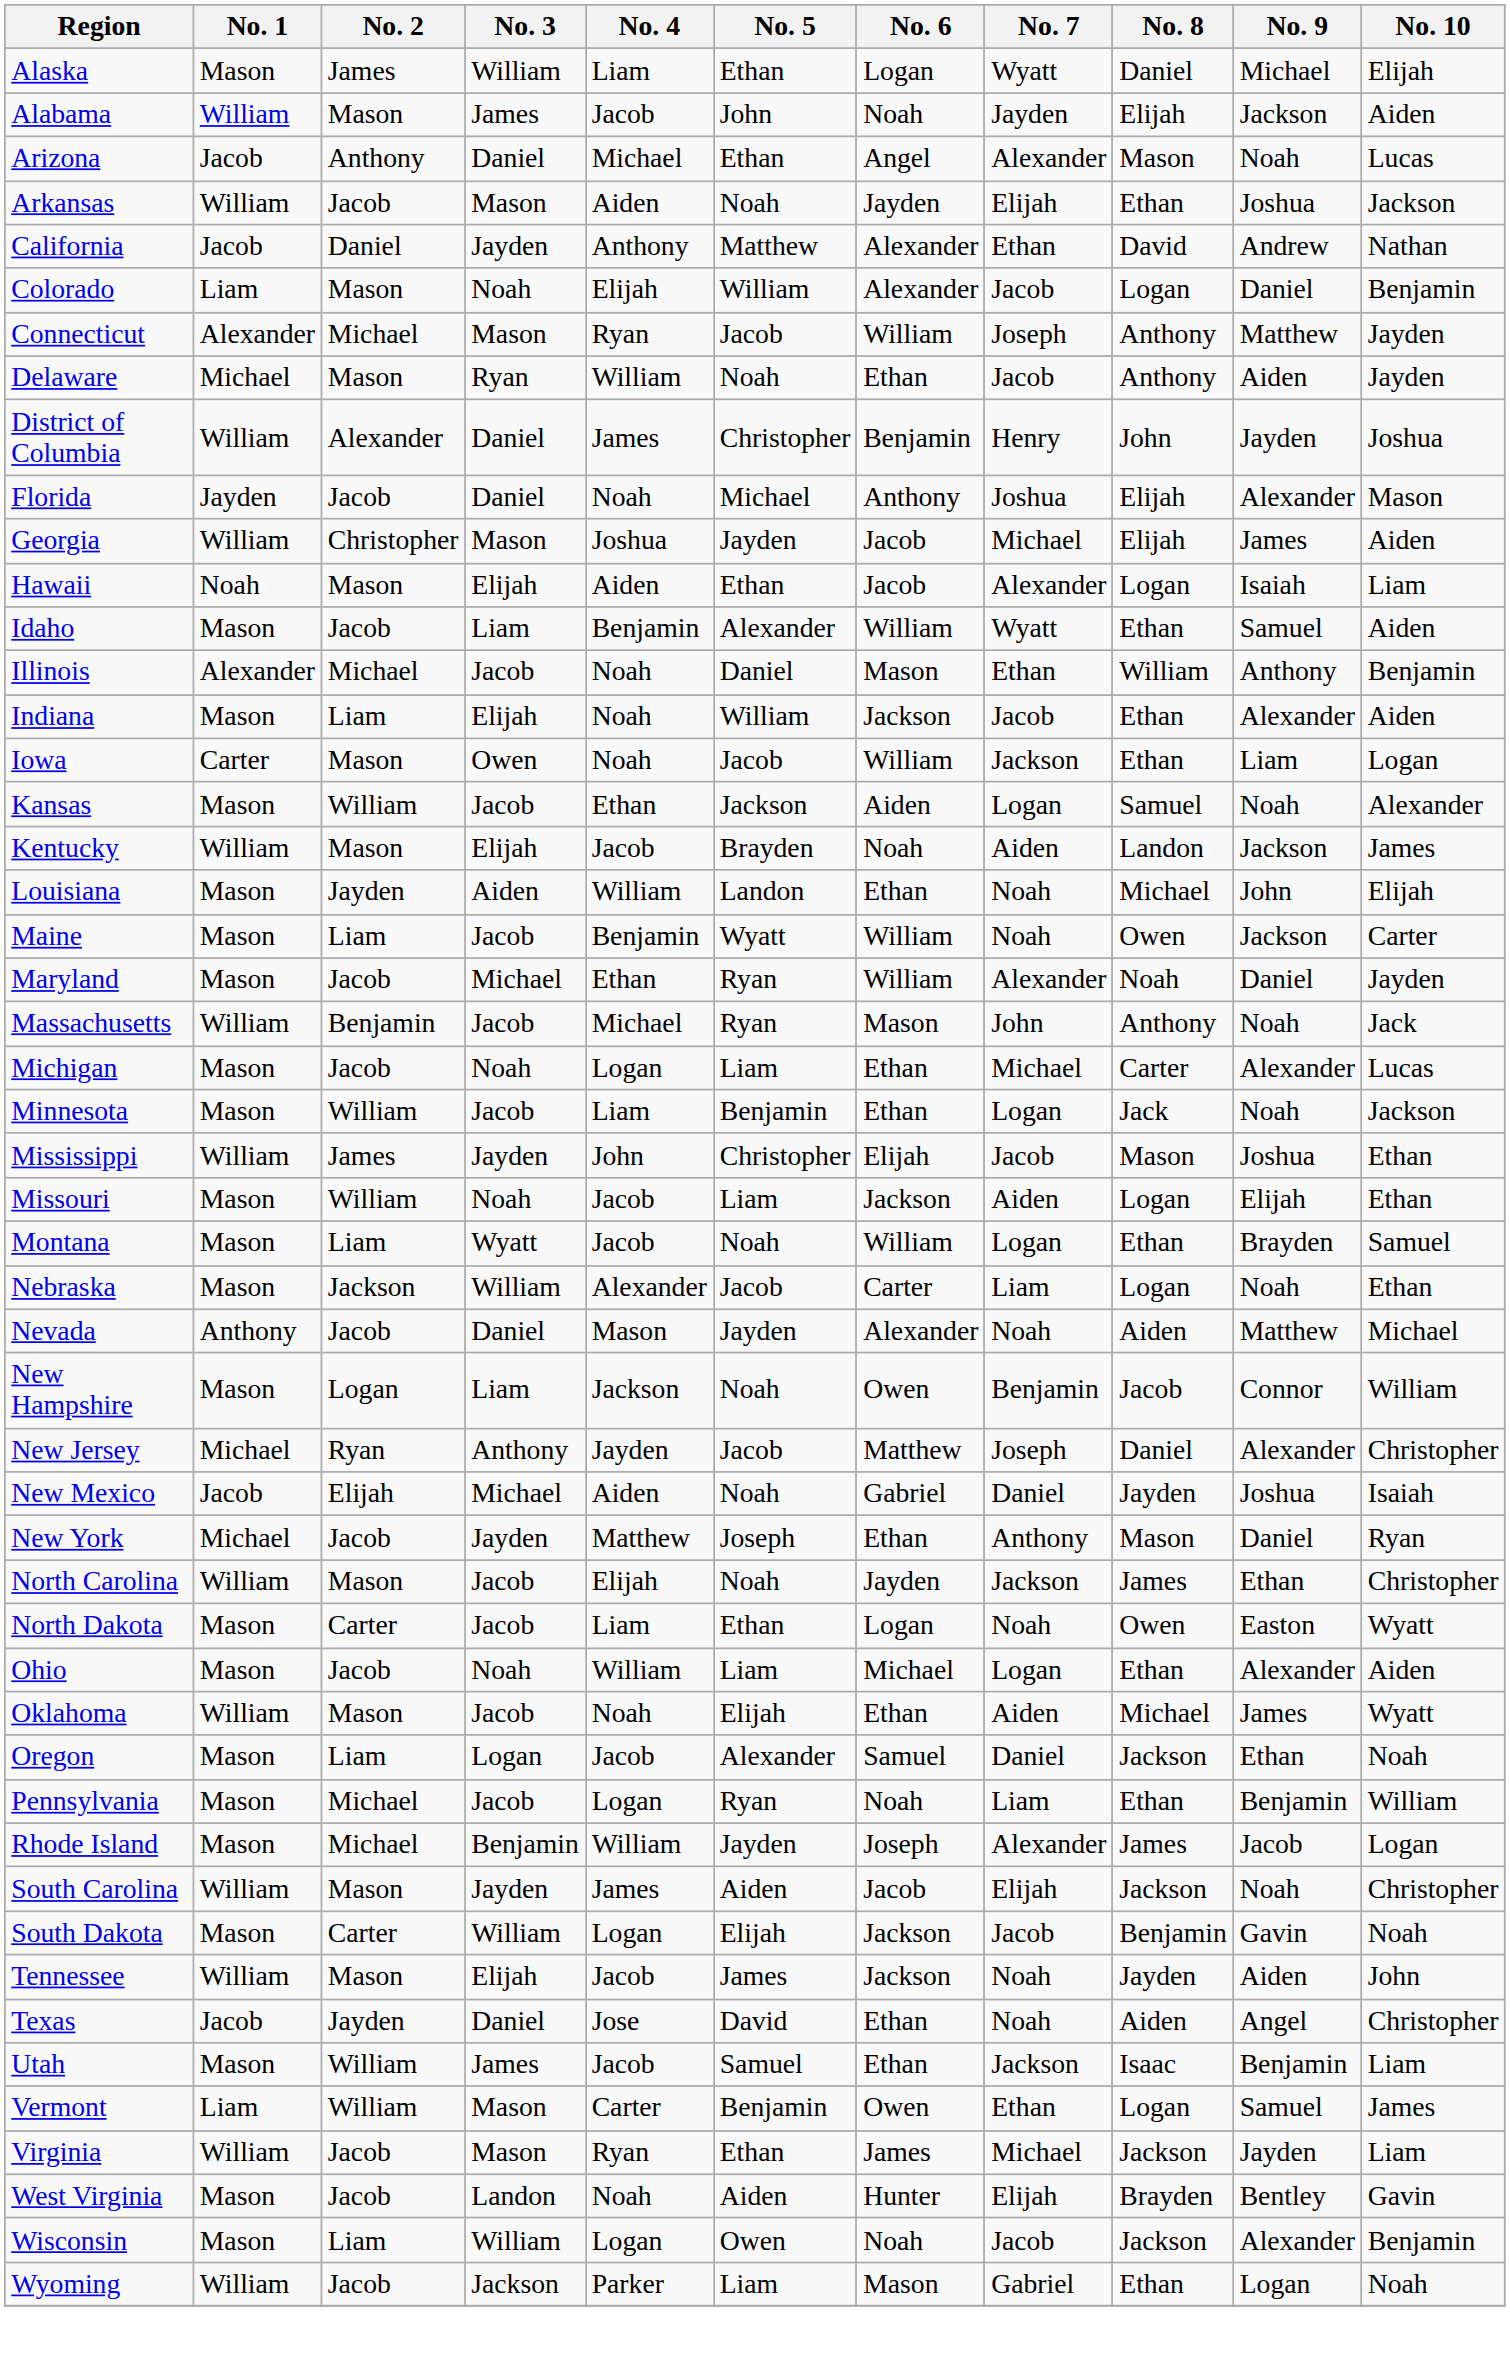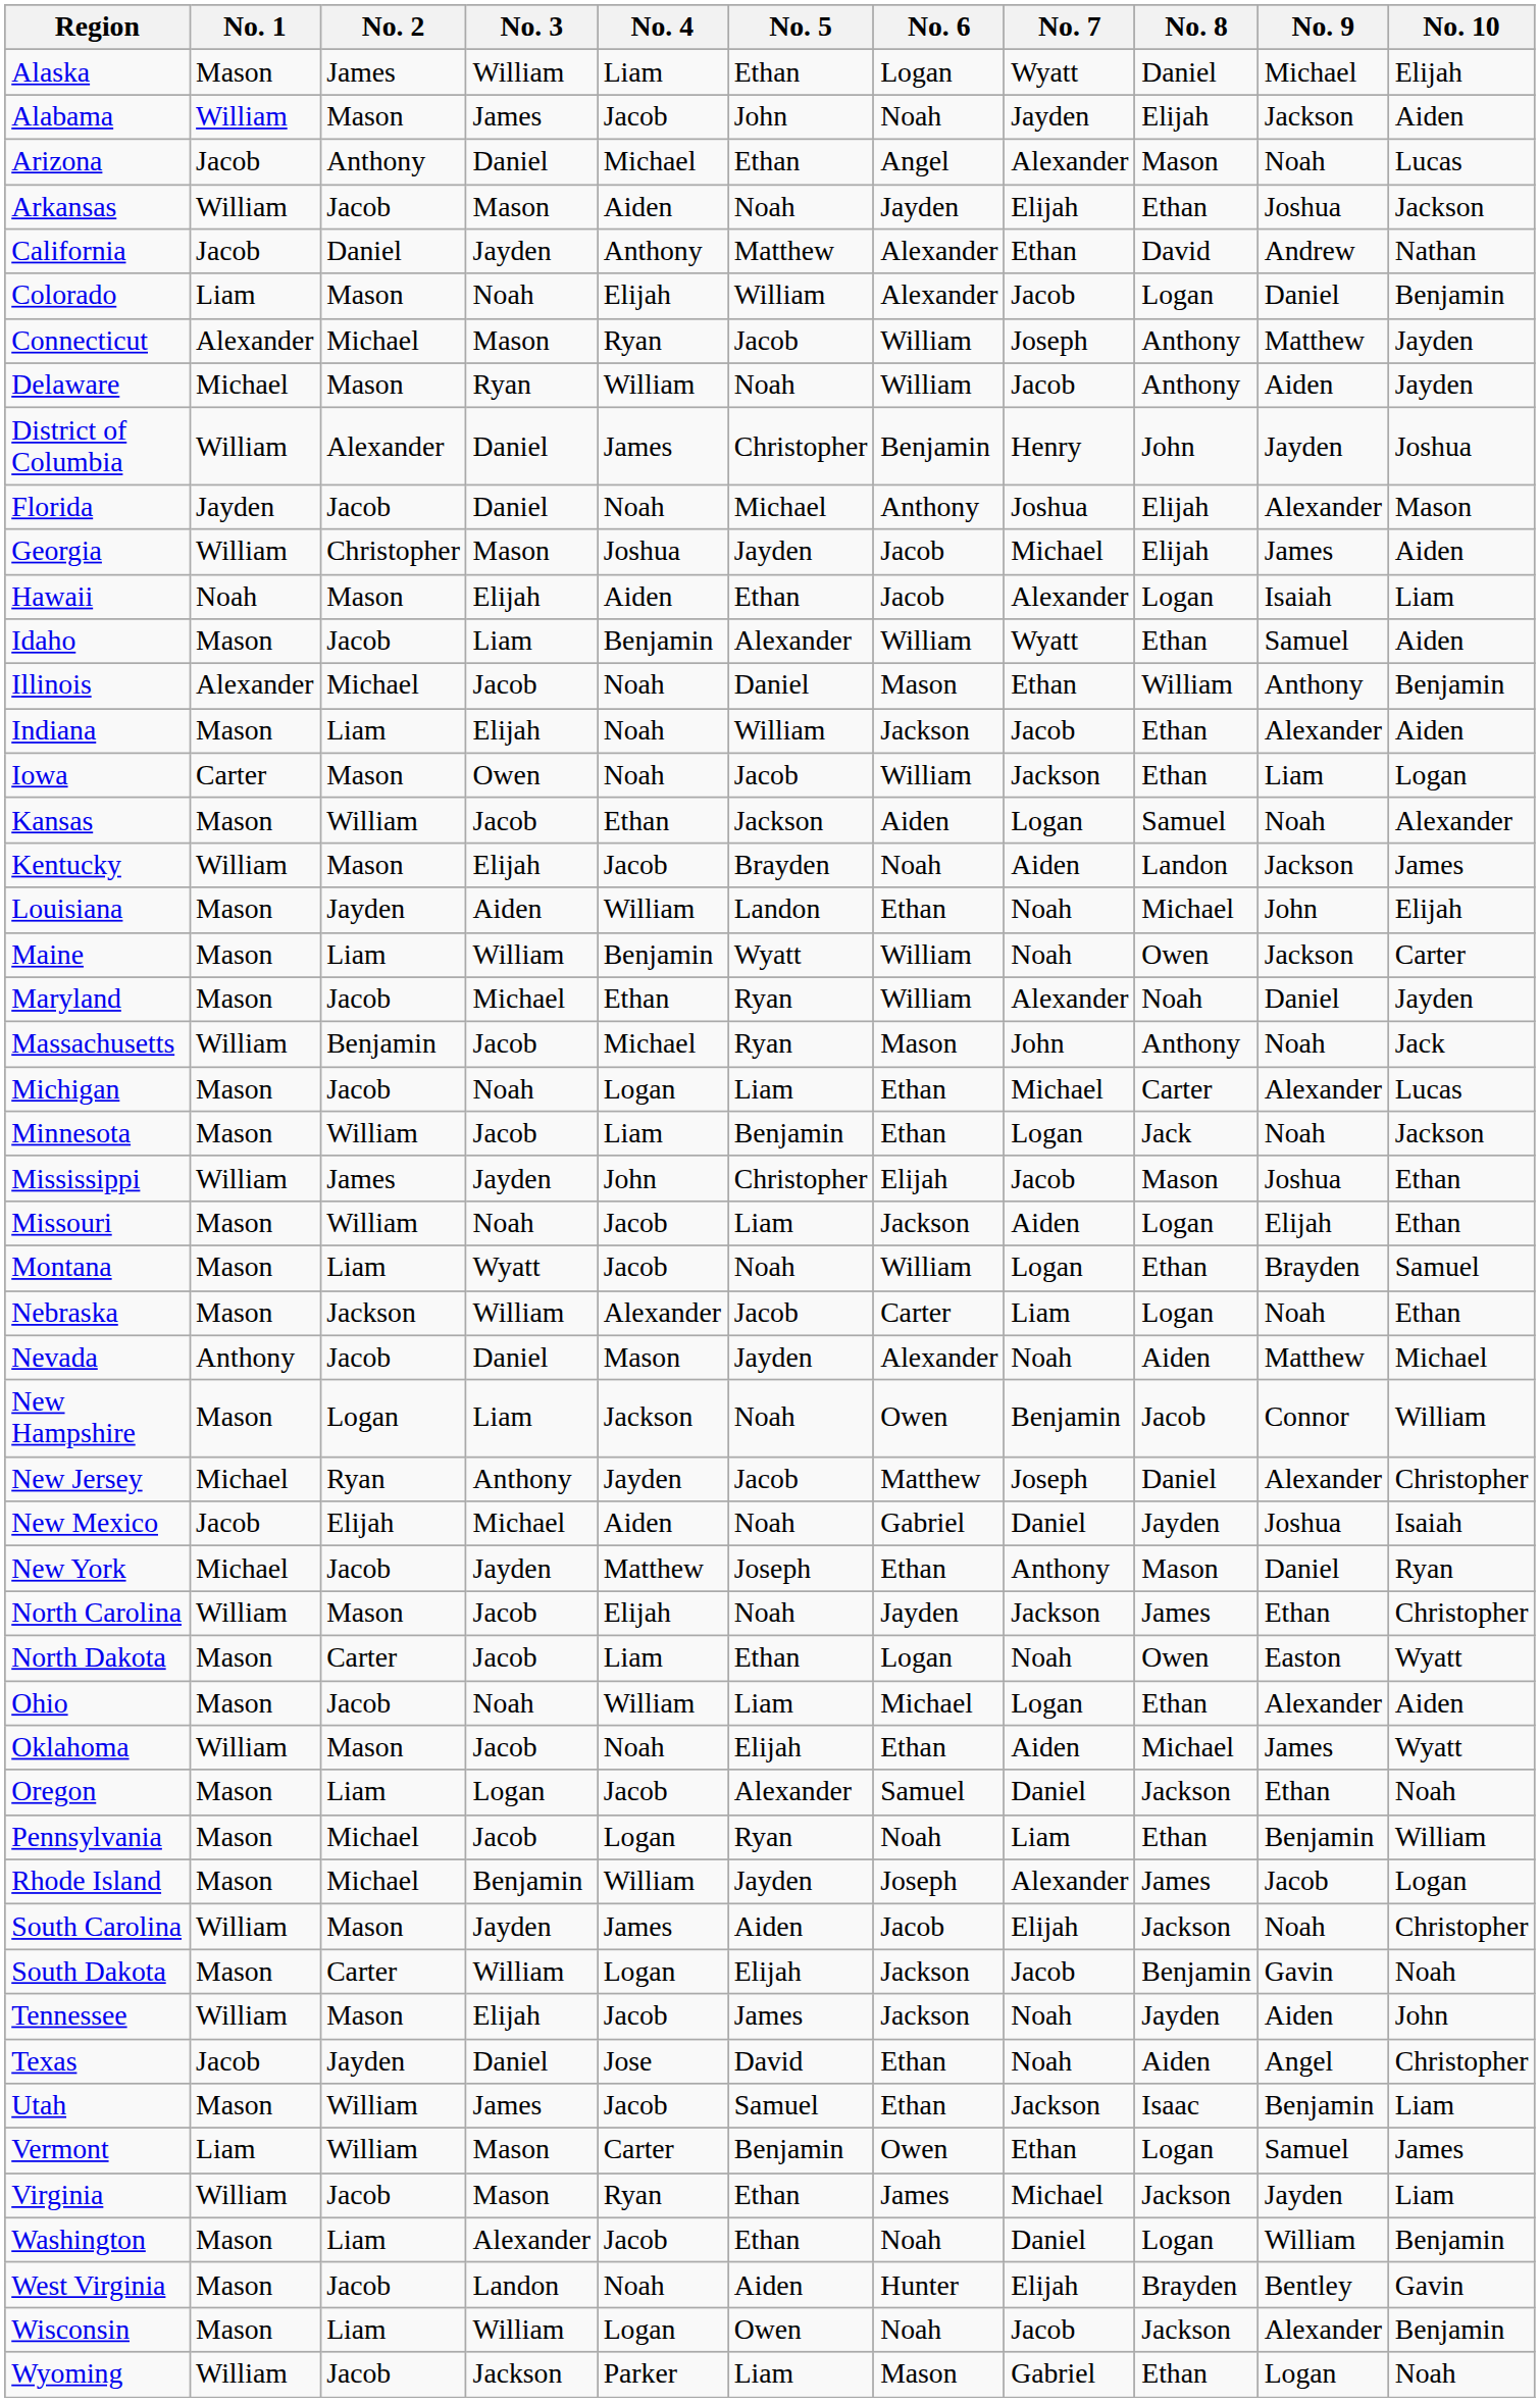Delaware | No. 6: Ethan -> William
Maine | No. 3: Jacob -> William
+ row: Washington | Mason | Liam | Alexander | Jacob | Ethan | Noah | Daniel | Logan | William | Benjamin
